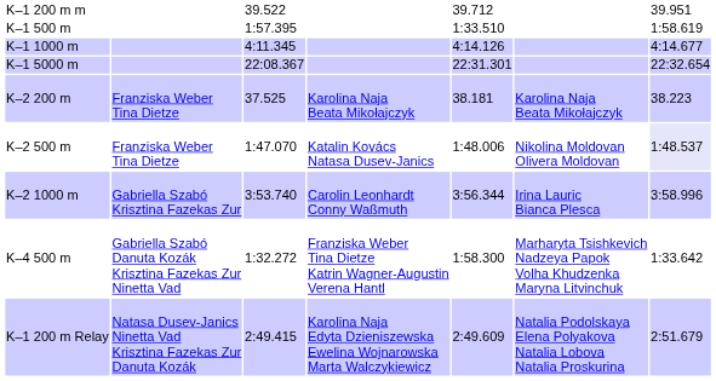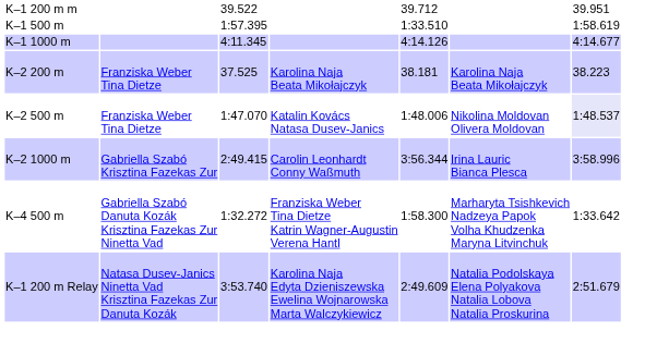- row: K–1 5000 m | 22:08.367 | 22:31.301 | 22:32.654
K–2 1000 m | column 3: 3:53.740 -> 2:49.415
K–1 200 m Relay | column 3: 2:49.415 -> 3:53.740
